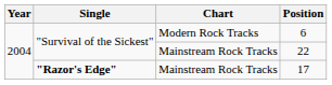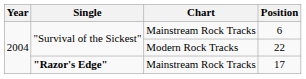6 | Chart: Modern Rock Tracks -> Mainstream Rock Tracks
22 | Chart: Mainstream Rock Tracks -> Modern Rock Tracks
